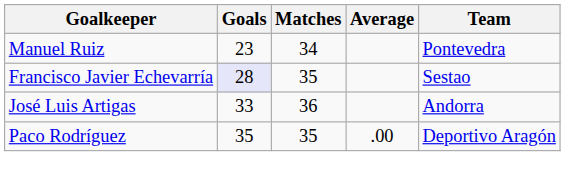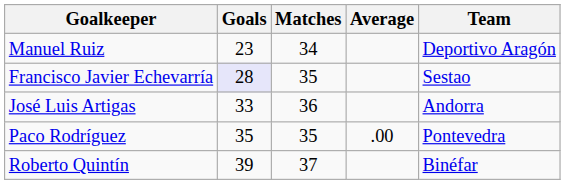Manuel Ruiz | Team: Pontevedra -> Deportivo Aragón
Paco Rodríguez | Team: Deportivo Aragón -> Pontevedra
+ row: Roberto Quintín | 39 | 37 | Binéfar
